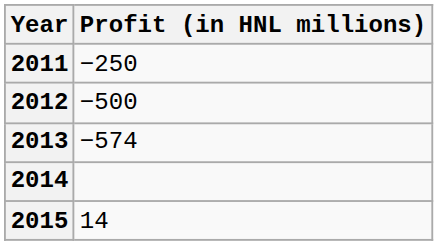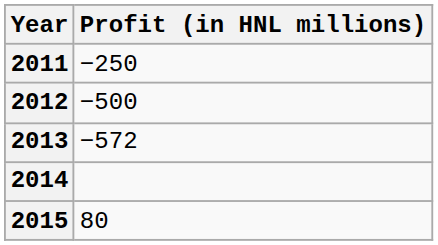2013 | Profit (in HNL millions): −574 -> −572
2015 | Profit (in HNL millions): 14 -> 80
